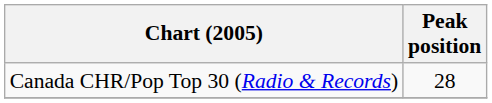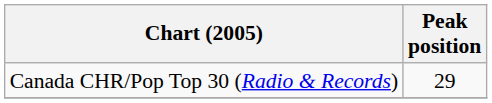Canada CHR/Pop Top 30 (Radio & Records) | Peak position: 28 -> 29
